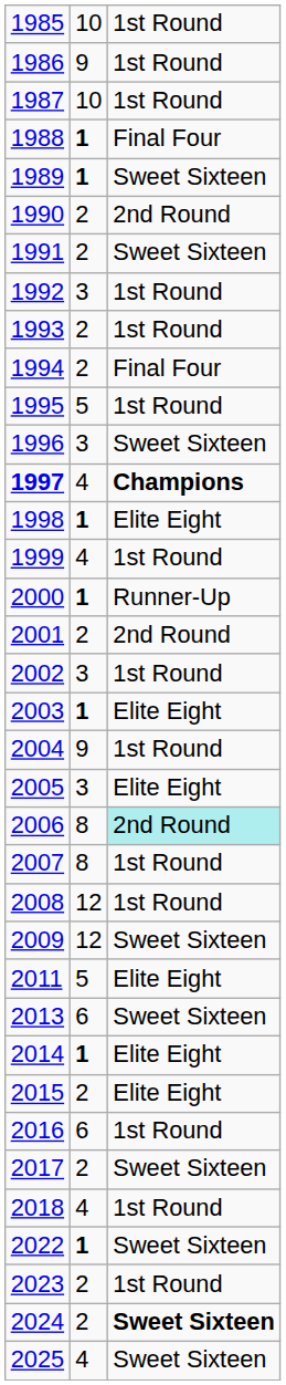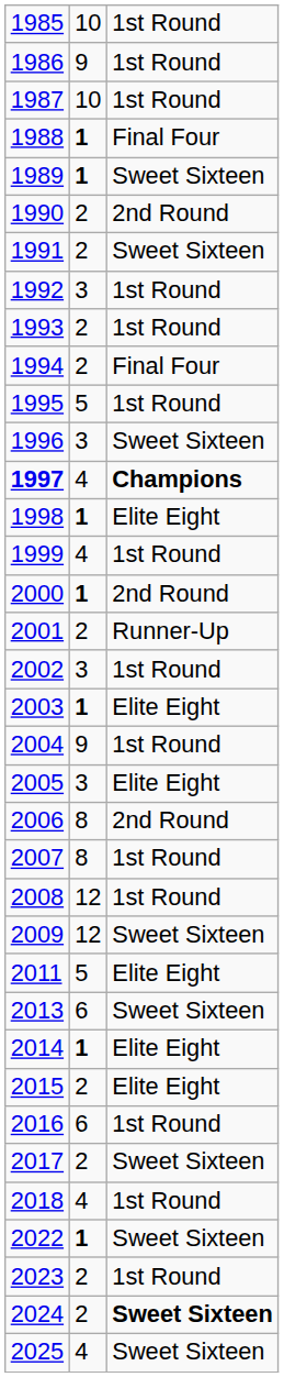2000 | column 3: Runner-Up -> 2nd Round
2001 | column 3: 2nd Round -> Runner-Up
2006 | column 3: paleturquoise background -> no background
